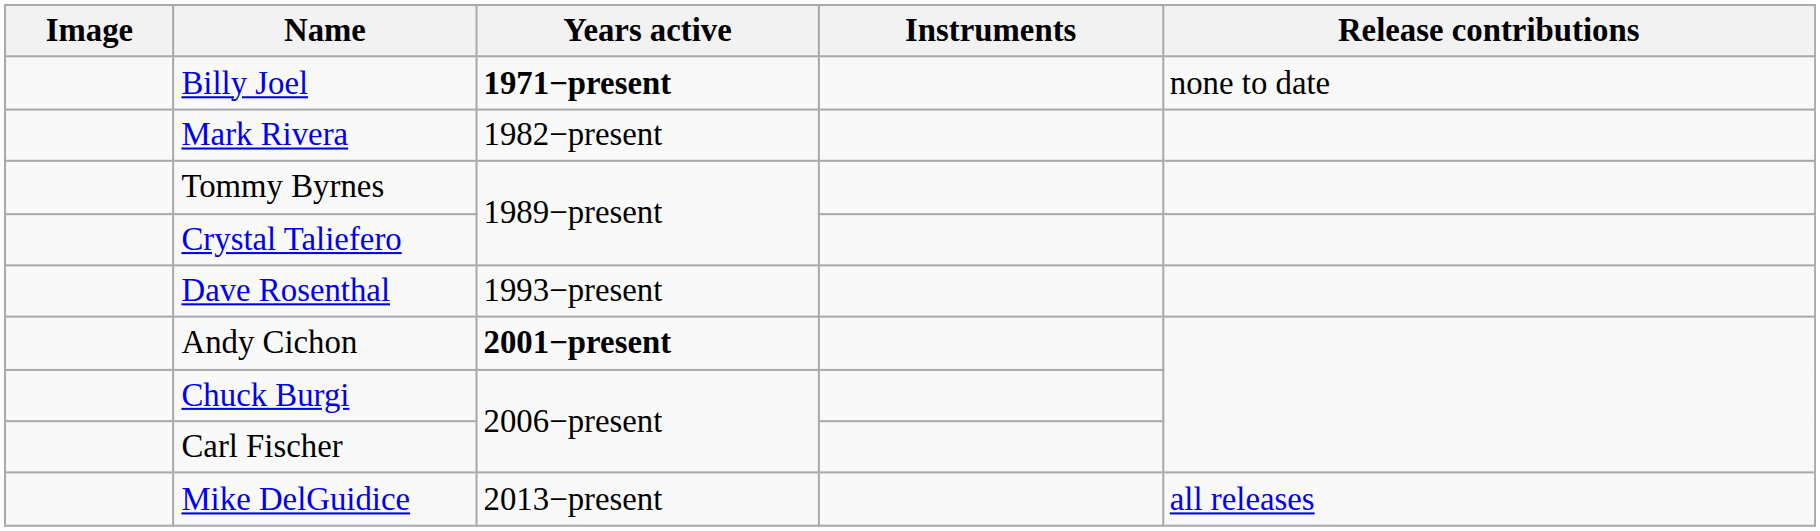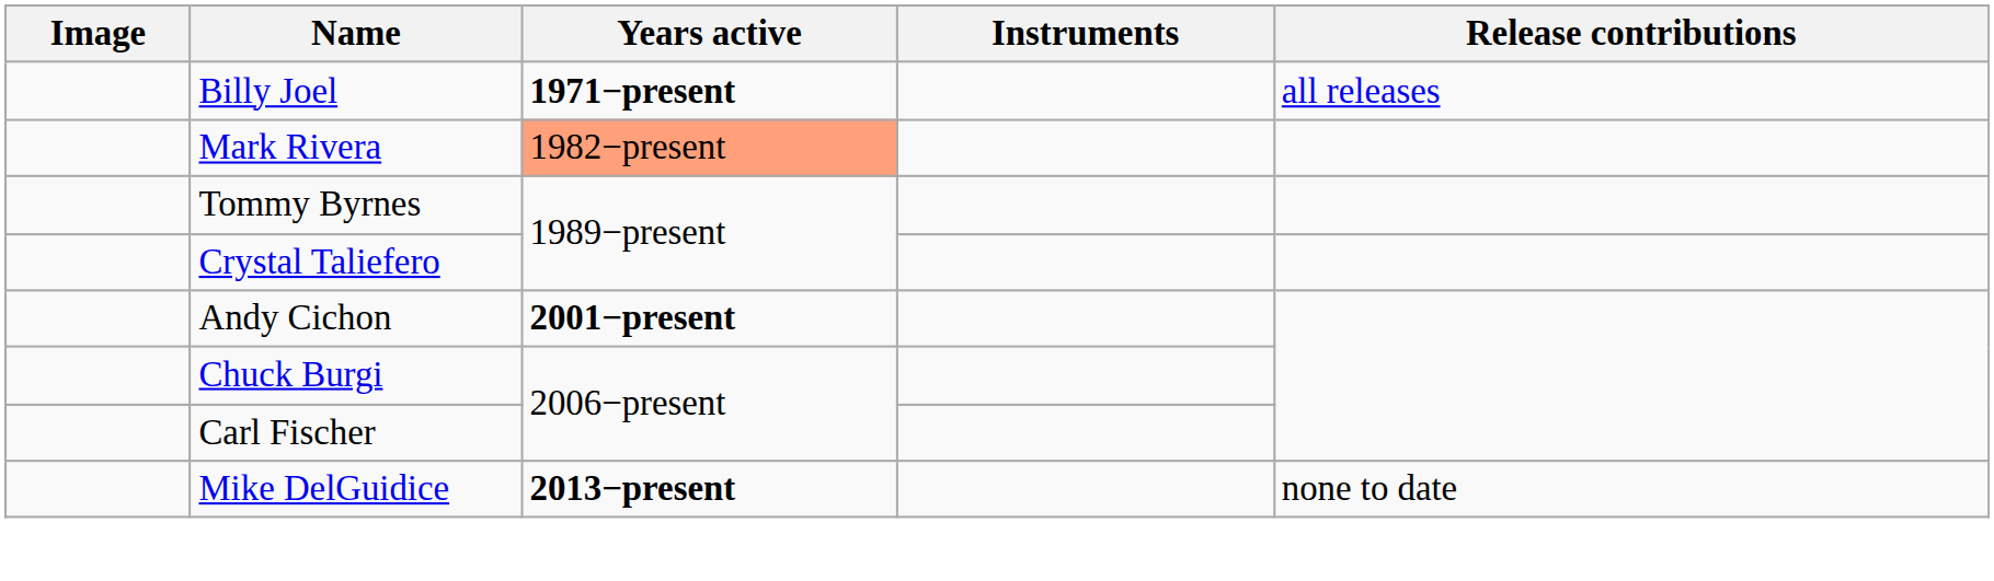Billy Joel | Release contributions: none to date -> all releases
Mark Rivera | Years active: no background -> lightsalmon background
- row: Dave Rosenthal | 1993−present
Mike DelGuidice | Years active: normal -> bold
Mike DelGuidice | Release contributions: all releases -> none to date
